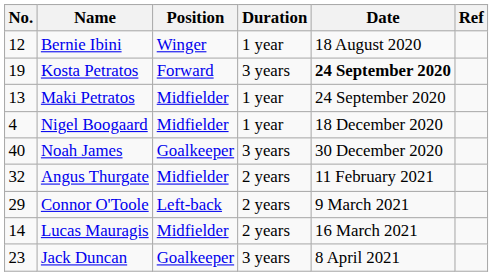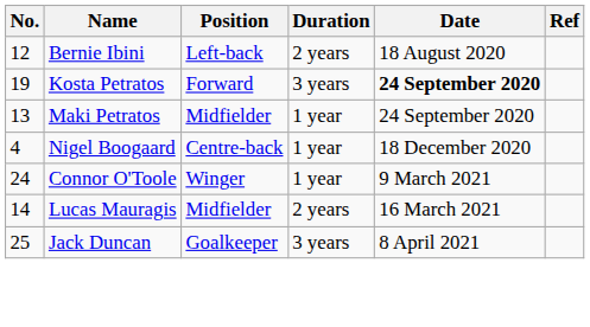Bernie Ibini | Position: Winger -> Left-back
Bernie Ibini | Duration: 1 year -> 2 years
Nigel Boogaard | Position: Midfielder -> Centre-back
- row: 40 | Noah James | Goalkeeper | 3 years | 30 December 2020
- row: 32 | Angus Thurgate | Midfielder | 2 years | 11 February 2021
Connor O'Toole | No.: 29 -> 24
Connor O'Toole | Position: Left-back -> Winger
Connor O'Toole | Duration: 2 years -> 1 year
Jack Duncan | No.: 23 -> 25
